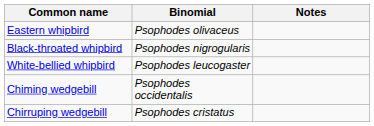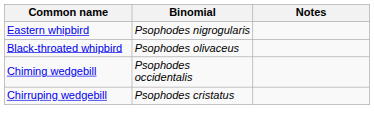Eastern whipbird | Binomial: Psophodes olivaceus -> Psophodes nigrogularis
Black-throated whipbird | Binomial: Psophodes nigrogularis -> Psophodes olivaceus
- row: White-bellied whipbird | Psophodes leucogaster
